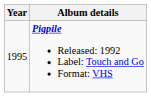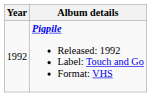Pigpile Released: 1992 Label: Touch and Go Format: VHS | Year: 1995 -> 1992
